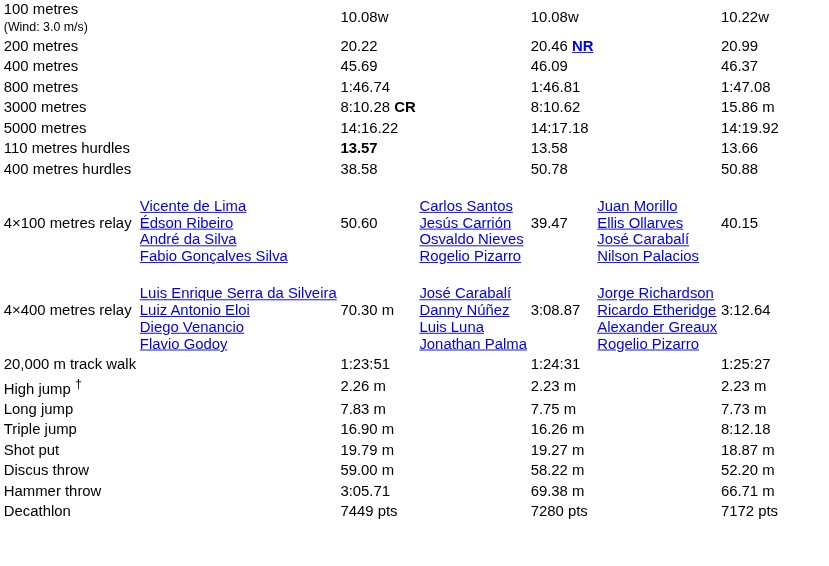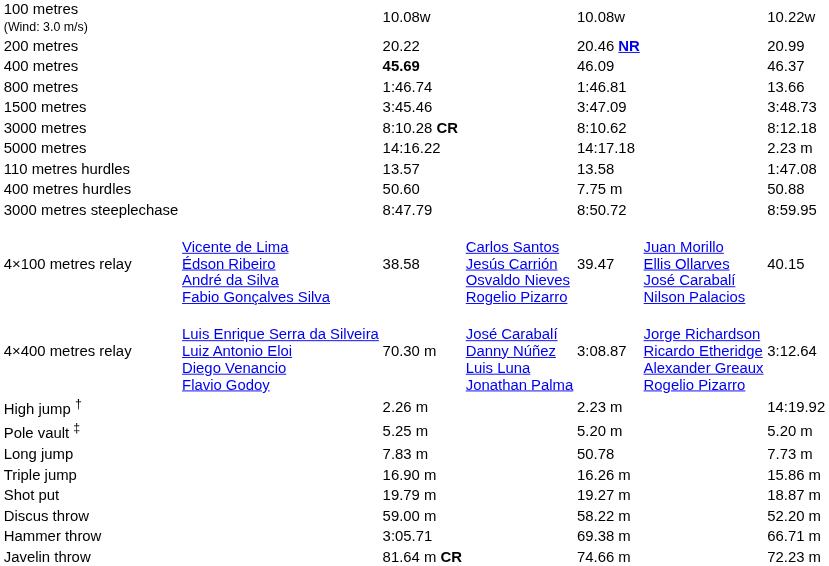400 metres | column 3: normal -> bold
800 metres | column 7: 1:47.08 -> 13.66
+ row: 1500 metres | 3:45.46 | 3:47.09 | 3:48.73
3000 metres | column 7: 15.86 m -> 8:12.18
5000 metres | column 7: 14:19.92 -> 2.23 m
110 metres hurdles | column 3: bold -> normal
110 metres hurdles | column 7: 13.66 -> 1:47.08
400 metres hurdles | column 3: 38.58 -> 50.60
400 metres hurdles | column 5: 50.78 -> 7.75 m
+ row: 3000 metres steeplechase | 8:47.79 | 8:50.72 | 8:59.95
4×100 metres relay | column 3: 50.60 -> 38.58
- row: 20,000 m track walk | 1:23:51 | 1:24:31 | 1:25:27
High jump † | column 7: 2.23 m -> 14:19.92
+ row: Pole vault ‡ | 5.25 m | 5.20 m | 5.20 m
Long jump | column 5: 7.75 m -> 50.78
Triple jump | column 7: 8:12.18 -> 15.86 m
+ row: Javelin throw | 81.64 m CR | 74.66 m | 72.23 m
- row: Decathlon | 7449 pts | 7280 pts | 7172 pts
